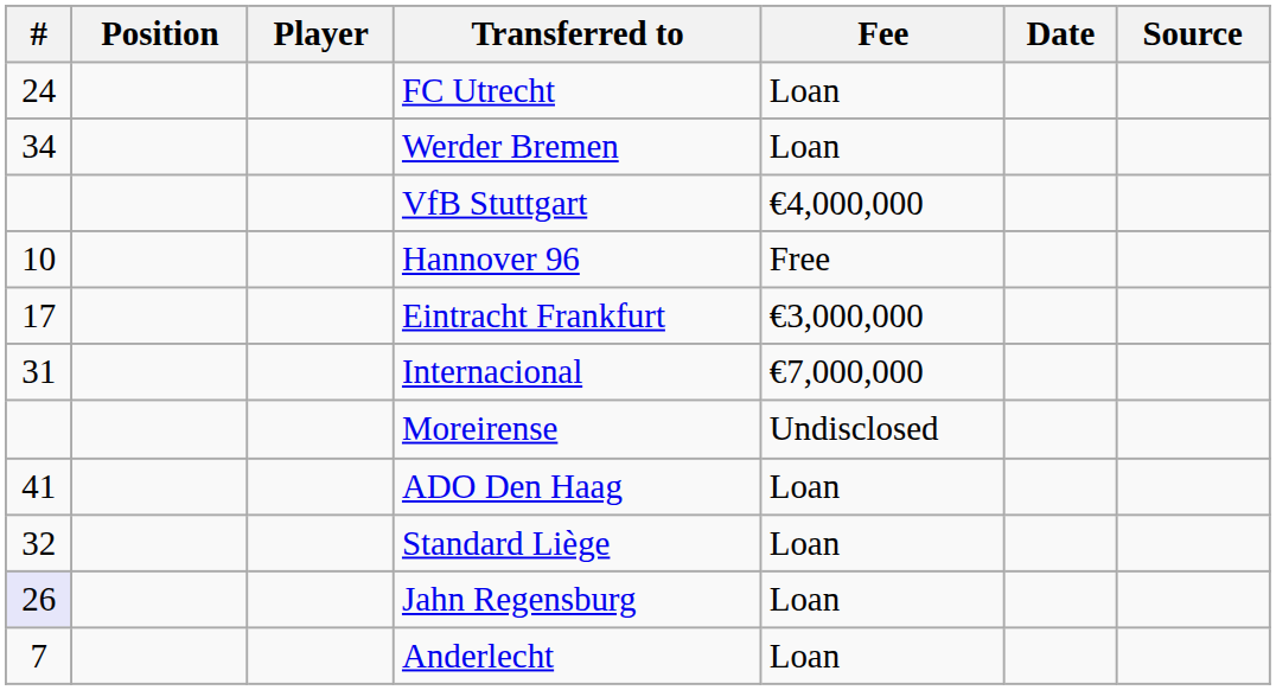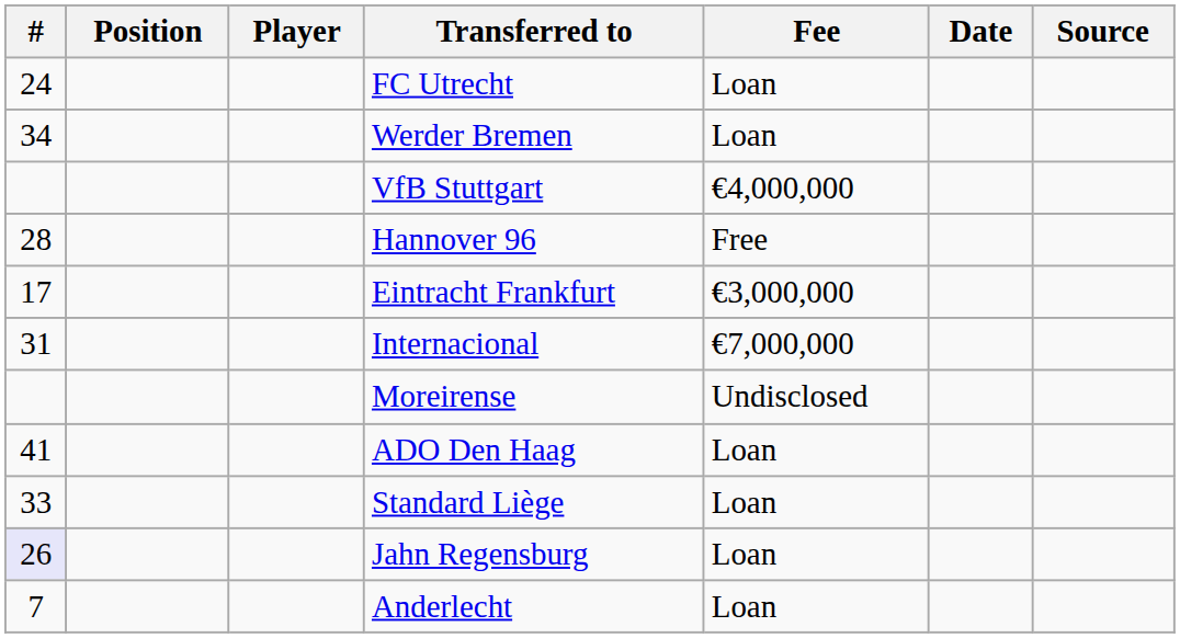Hannover 96 | #: 10 -> 28
Standard Liège | #: 32 -> 33
